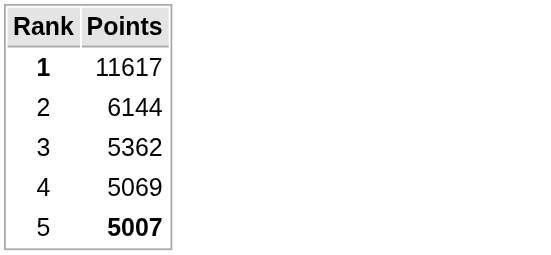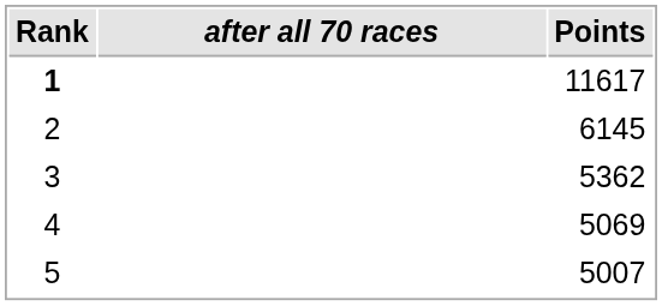+ column: after all 70 races
2 | Points: 6144 -> 6145
5 | Points: bold -> normal
